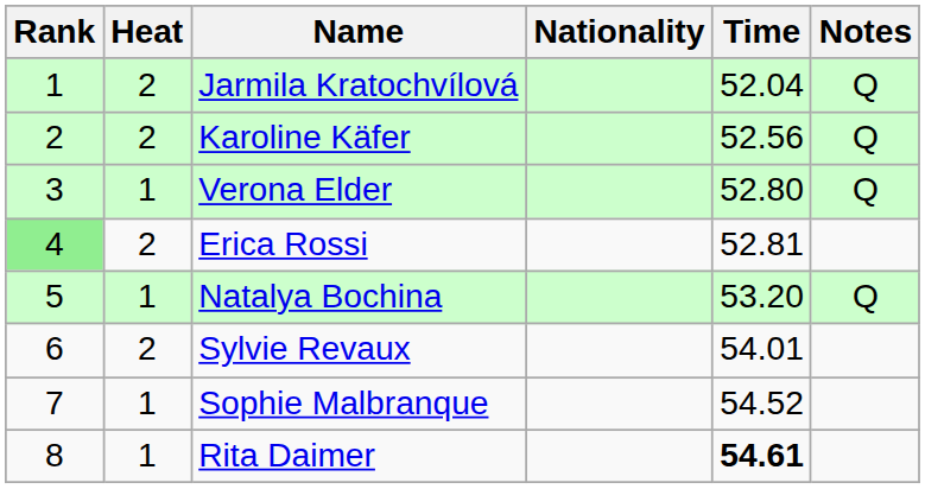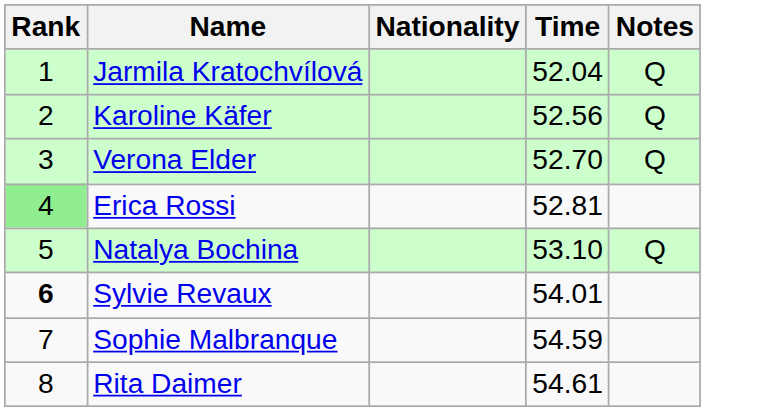- column: Heat | 2 | 2 | 1 | 2 | 1 | 2 | 1 | 1
Verona Elder | Time: 52.80 -> 52.70
Natalya Bochina | Time: 53.20 -> 53.10
Sylvie Revaux | Rank: normal -> bold
Sophie Malbranque | Time: 54.52 -> 54.59
Rita Daimer | Time: bold -> normal
